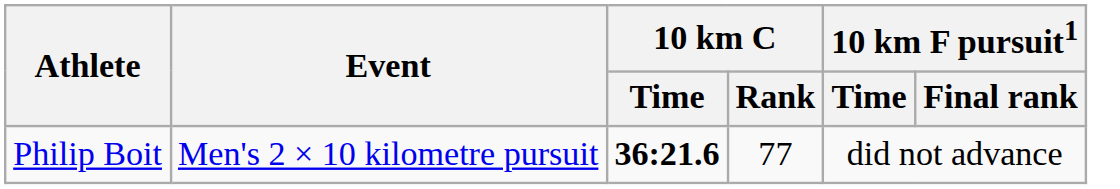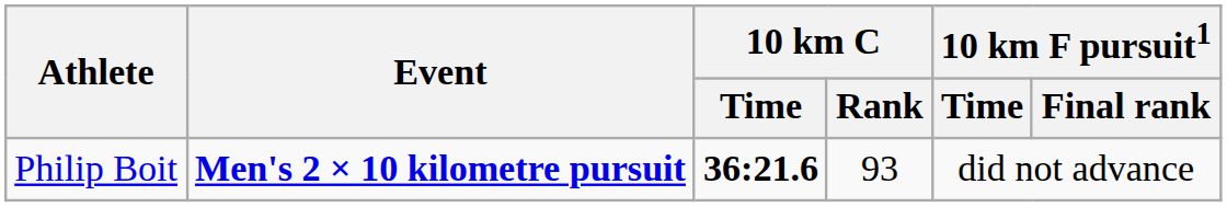Philip Boit | Event: normal -> bold
Philip Boit | 10 km C / Rank: 77 -> 93
